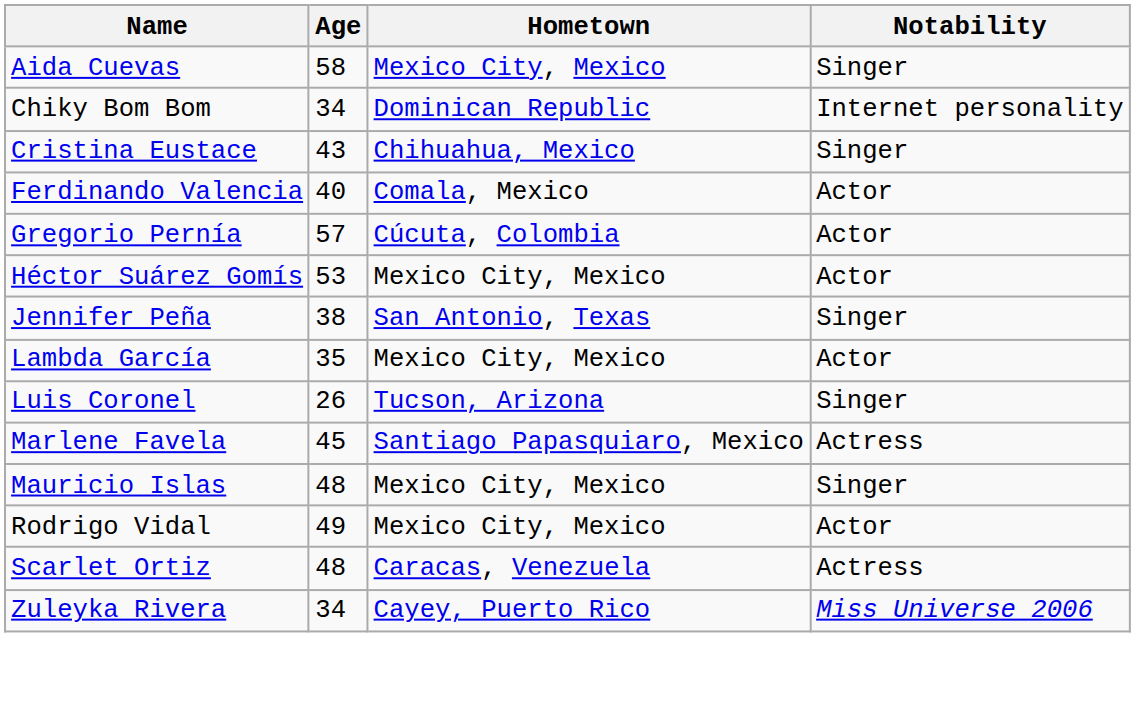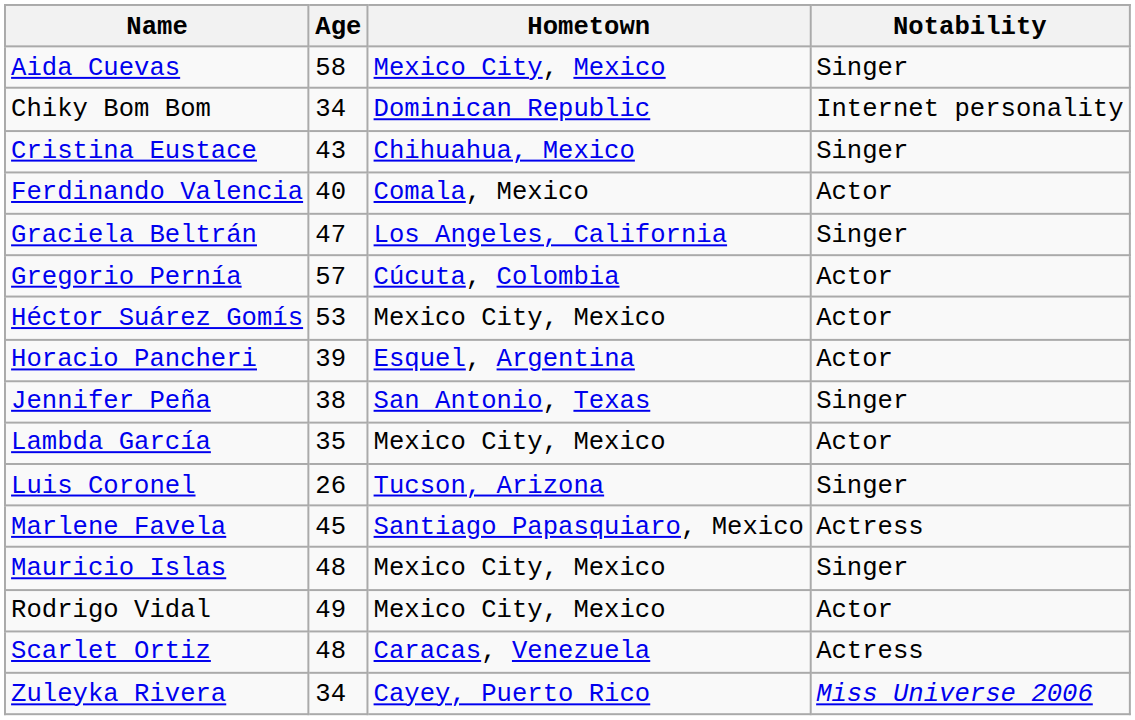+ row: Graciela Beltrán | 47 | Los Angeles, California | Singer
+ row: Horacio Pancheri | 39 | Esquel, Argentina | Actor
